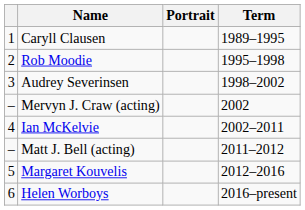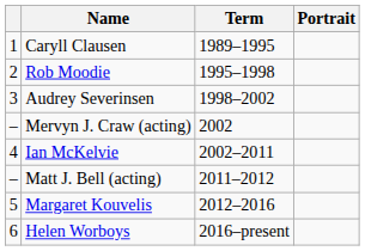columns swapped: Portrait <-> Term
